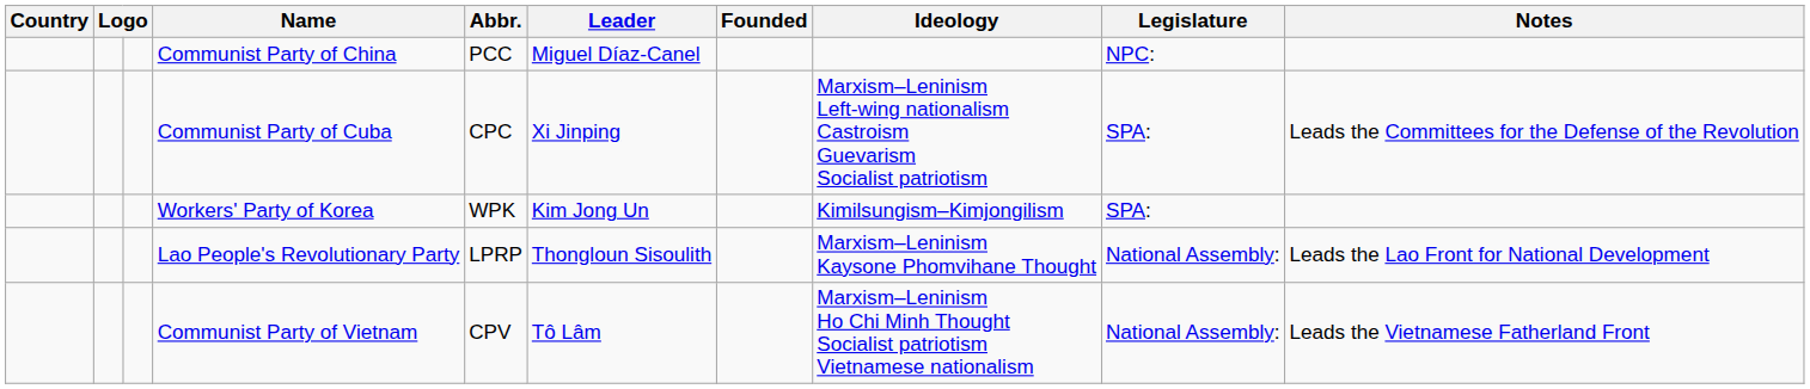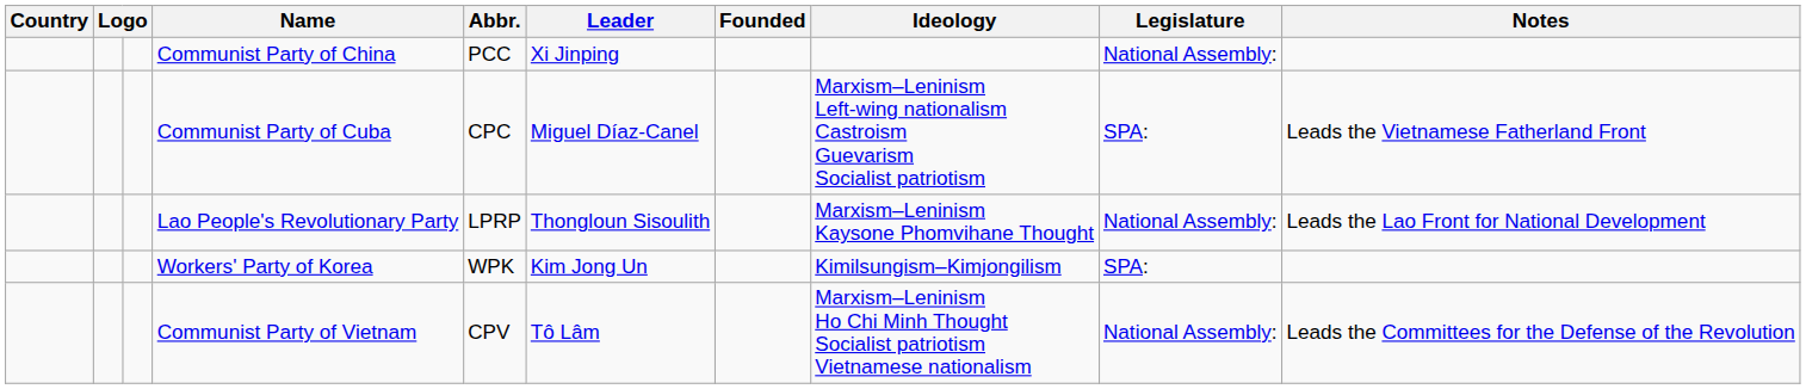Communist Party of China | Leader: Miguel Díaz-Canel -> Xi Jinping
Communist Party of China | Legislature: NPC: -> National Assembly:
Communist Party of Cuba | Leader: Xi Jinping -> Miguel Díaz-Canel
Communist Party of Cuba | Notes: Leads the Committees for the Defense of the Revolution -> Leads the Vietnamese Fatherland Front
rows swapped: Lao People's Revolutionary Party <-> Workers' Party of Korea
Communist Party of Vietnam | Notes: Leads the Vietnamese Fatherland Front -> Leads the Committees for the Defense of the Revolution
